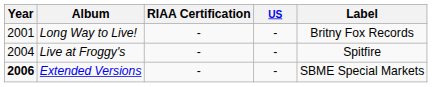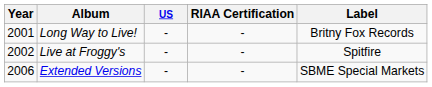columns swapped: US <-> RIAA Certification
Live at Froggy's | Year: 2004 -> 2002
Extended Versions | Year: bold -> normal
